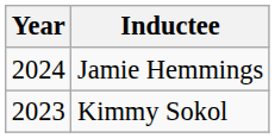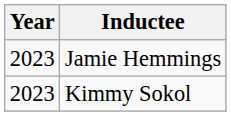Jamie Hemmings | Year: 2024 -> 2023
